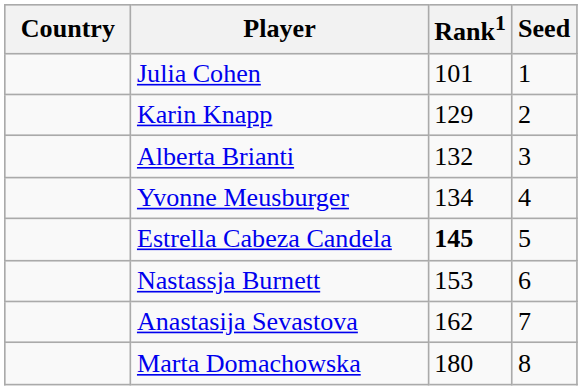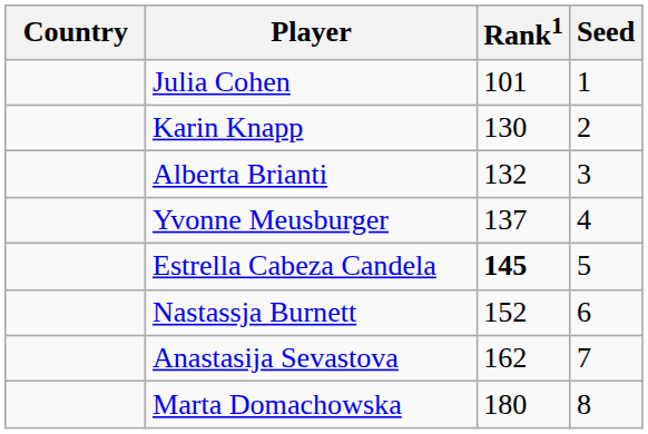Karin Knapp | Rank1: 129 -> 130
Yvonne Meusburger | Rank1: 134 -> 137
Nastassja Burnett | Rank1: 153 -> 152
